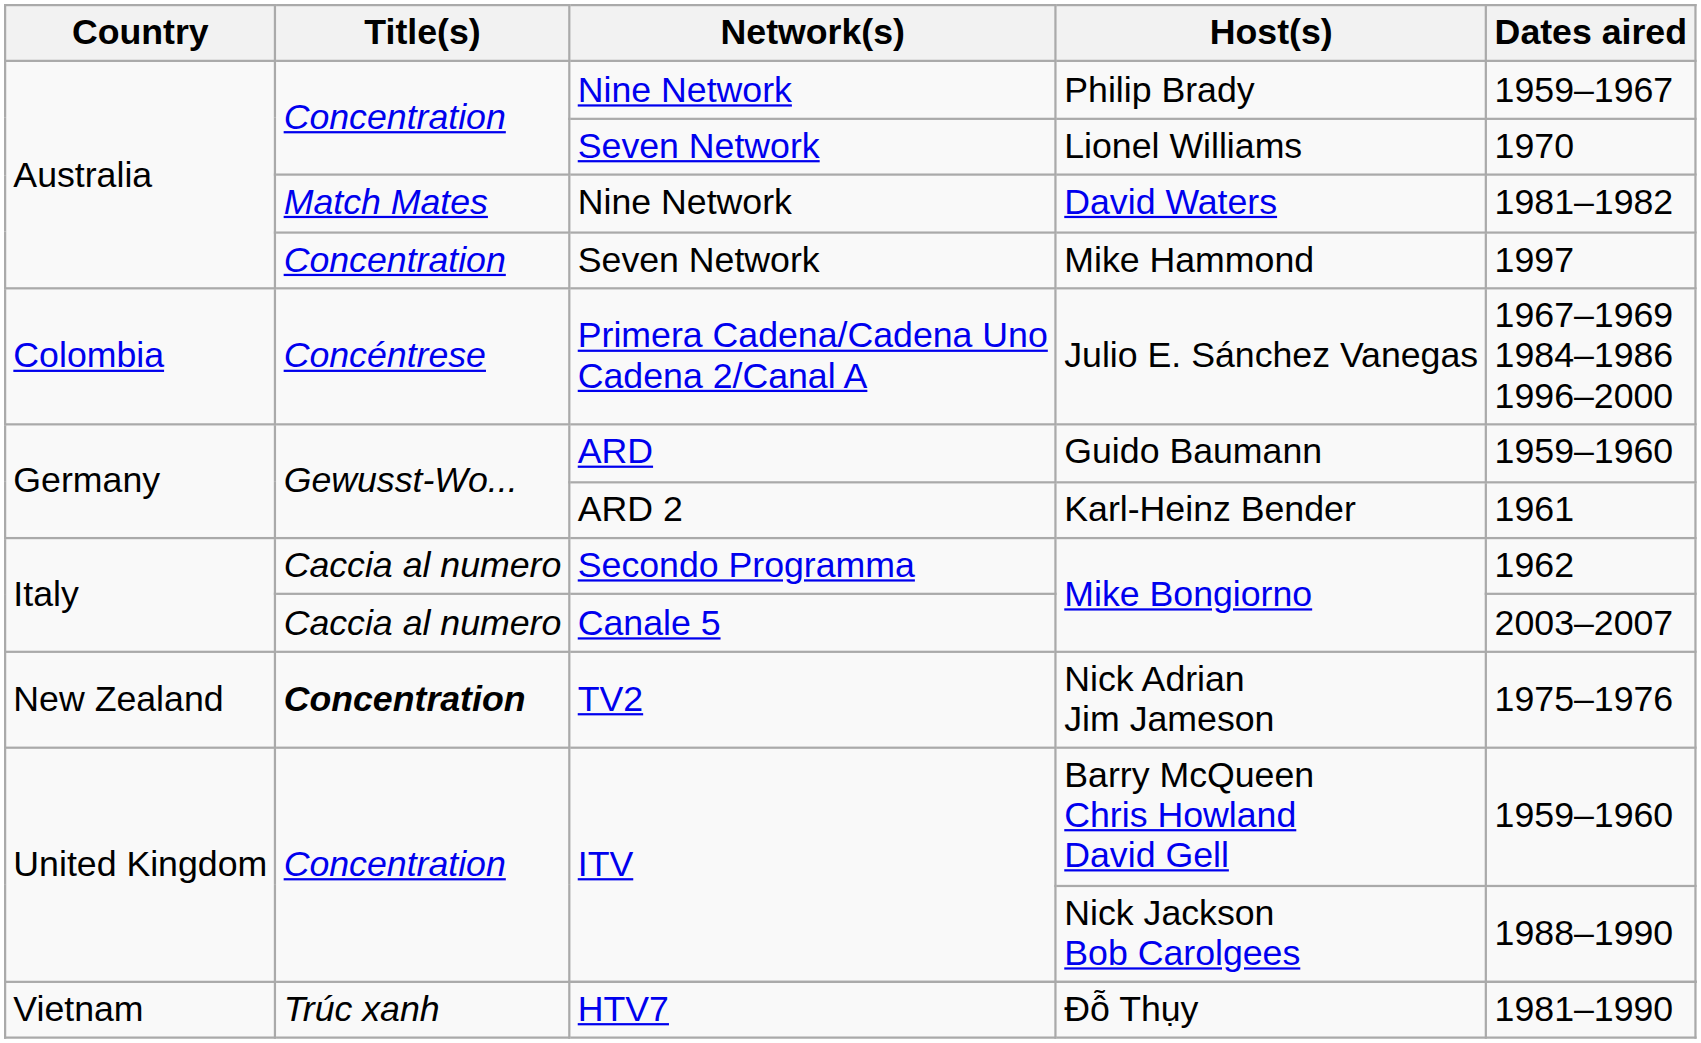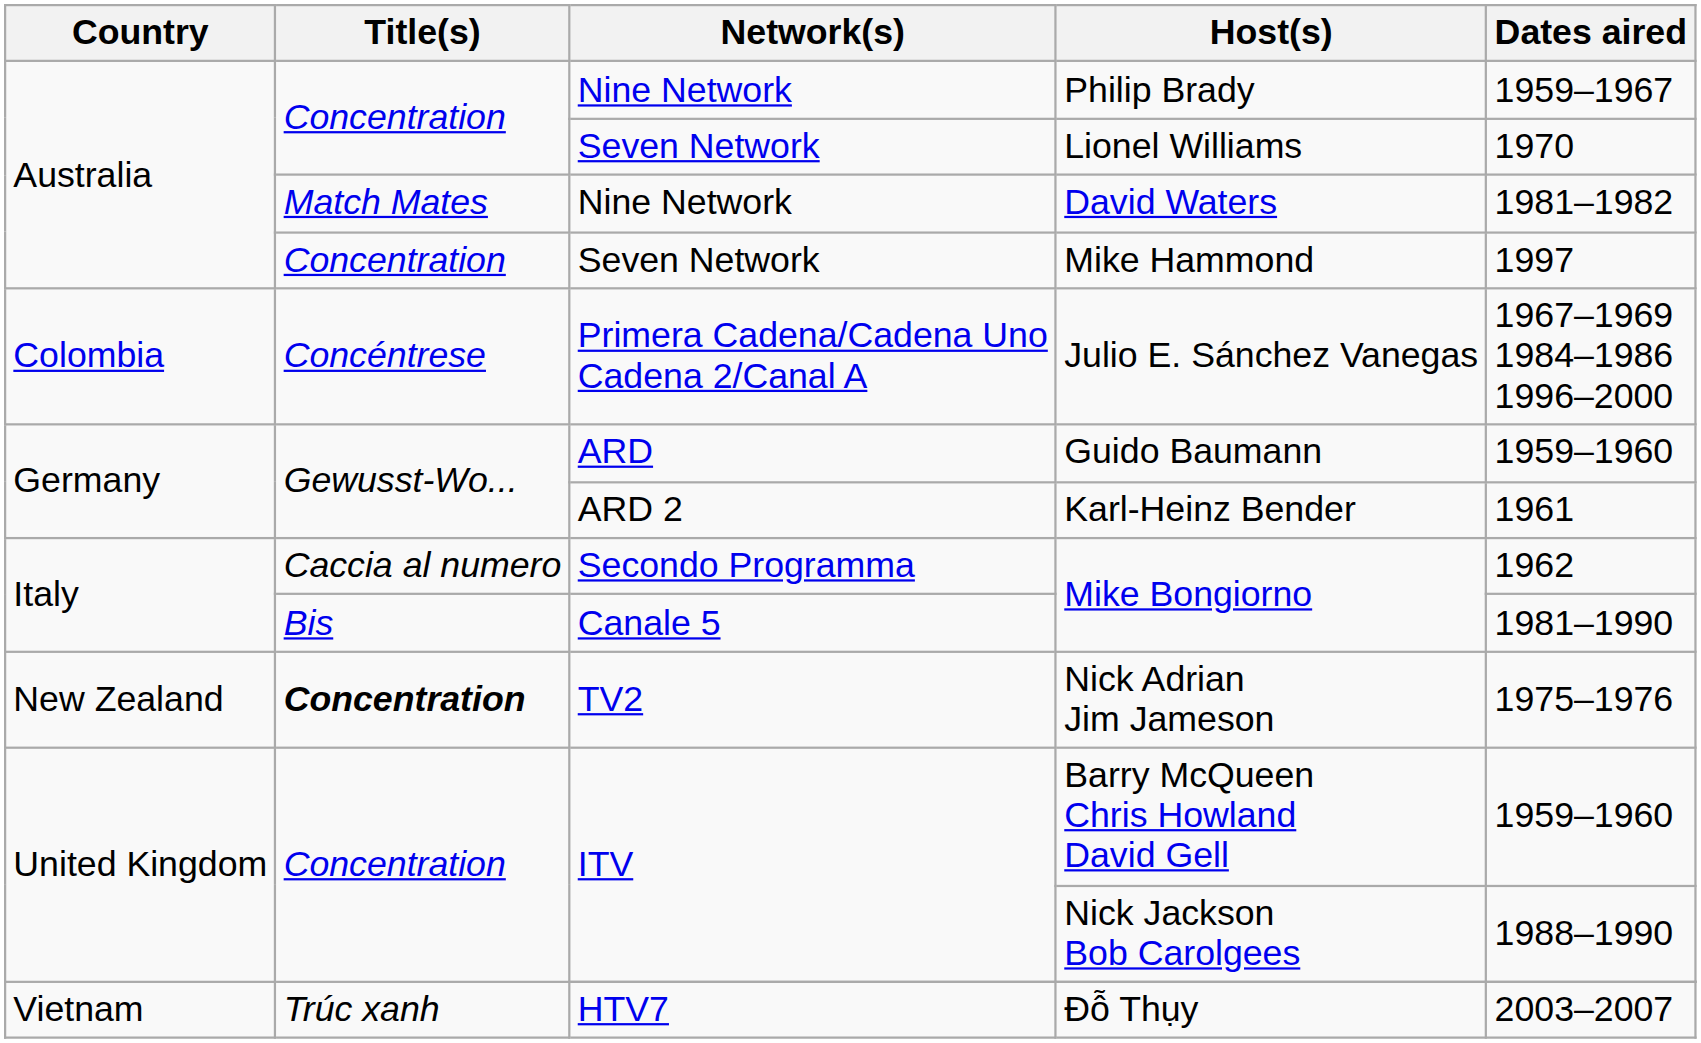Canale 5 / Mike Bongiorno | Title(s): Caccia al numero -> Bis
Canale 5 / Mike Bongiorno | Dates aired: 2003–2007 -> 1981–1990
Đỗ Thụy | Dates aired: 1981–1990 -> 2003–2007
